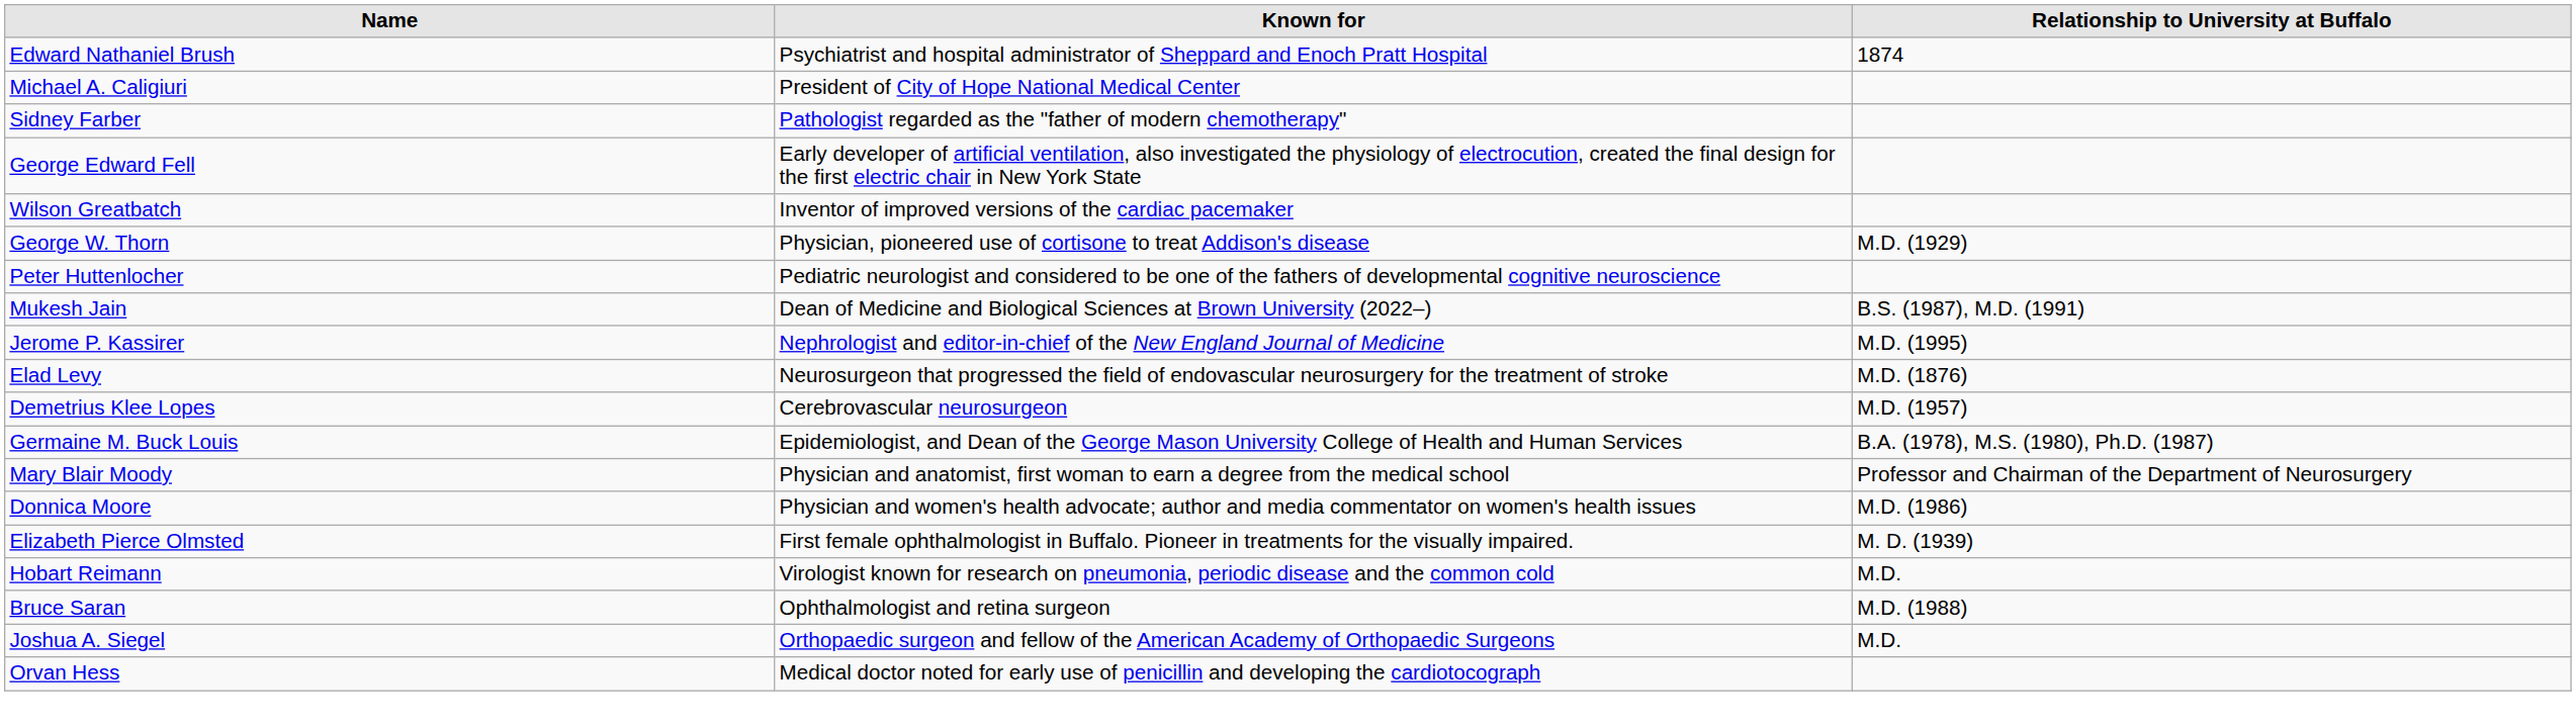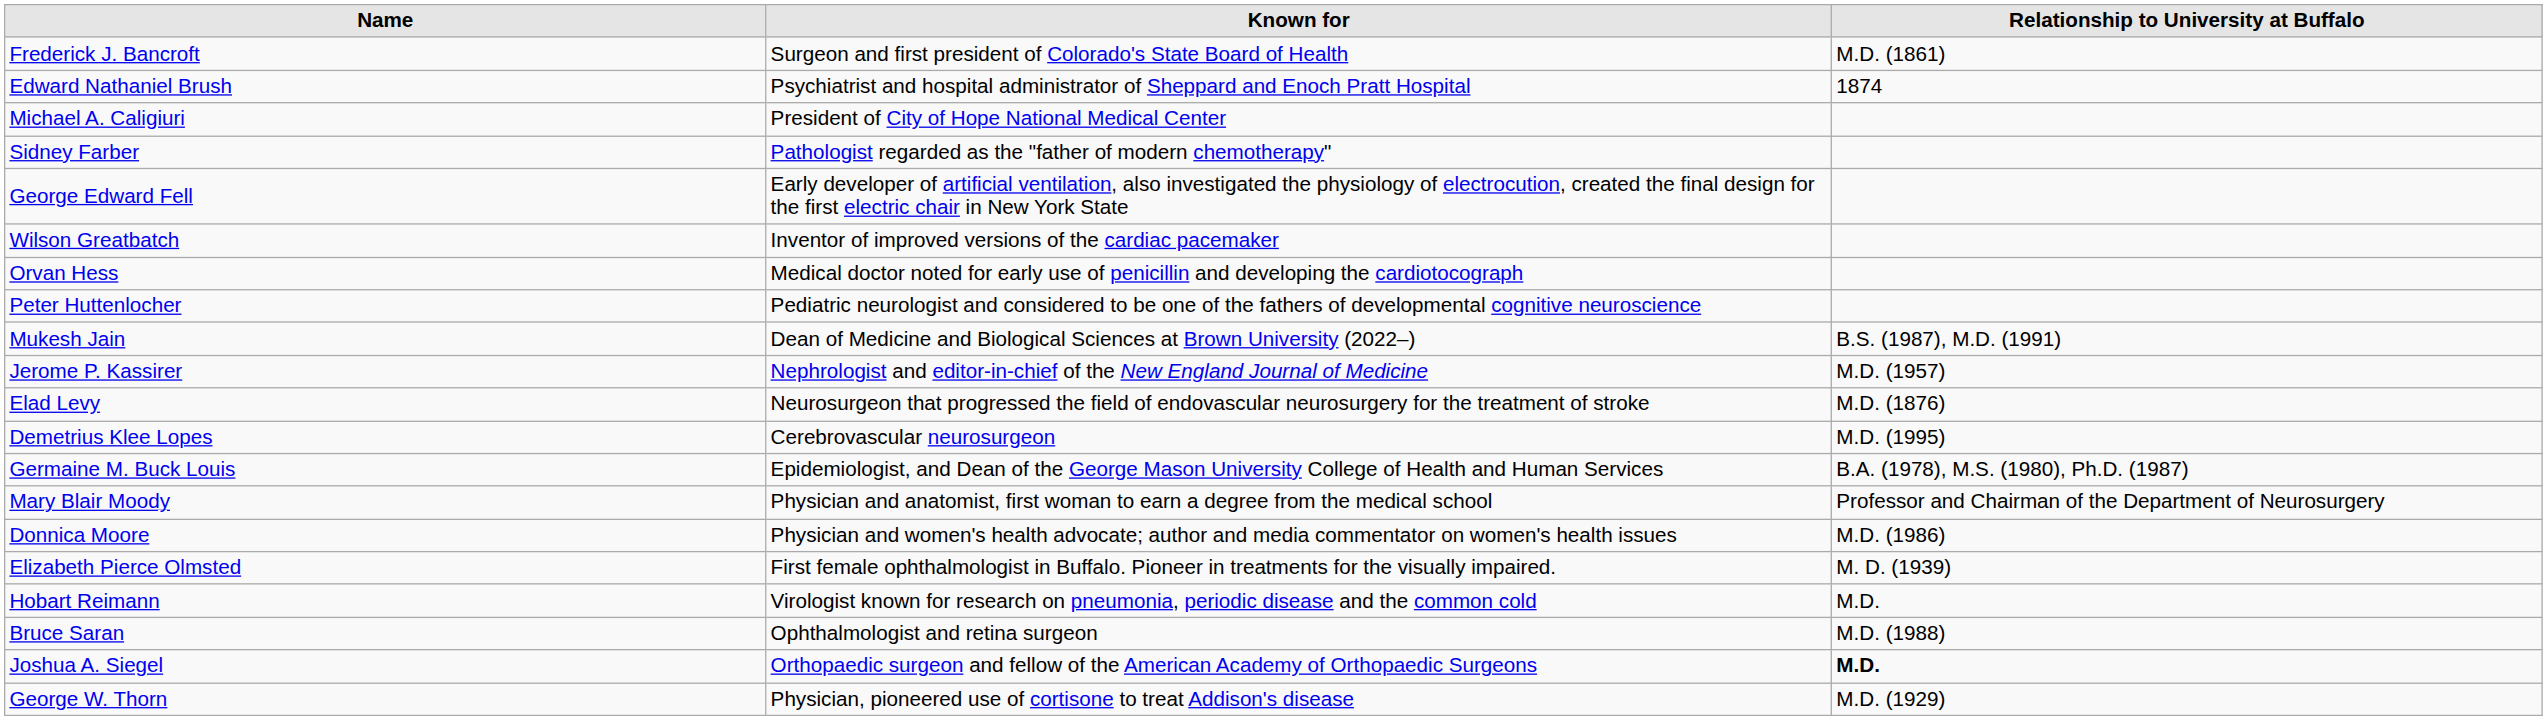+ row: Frederick J. Bancroft | Surgeon and first president of Colorado's State Board of Health | M.D. (1861)
rows swapped: Orvan Hess <-> George W. Thorn
Jerome P. Kassirer | Relationship to University at Buffalo: M.D. (1995) -> M.D. (1957)
Demetrius Klee Lopes | Relationship to University at Buffalo: M.D. (1957) -> M.D. (1995)
Joshua A. Siegel | Relationship to University at Buffalo: normal -> bold
